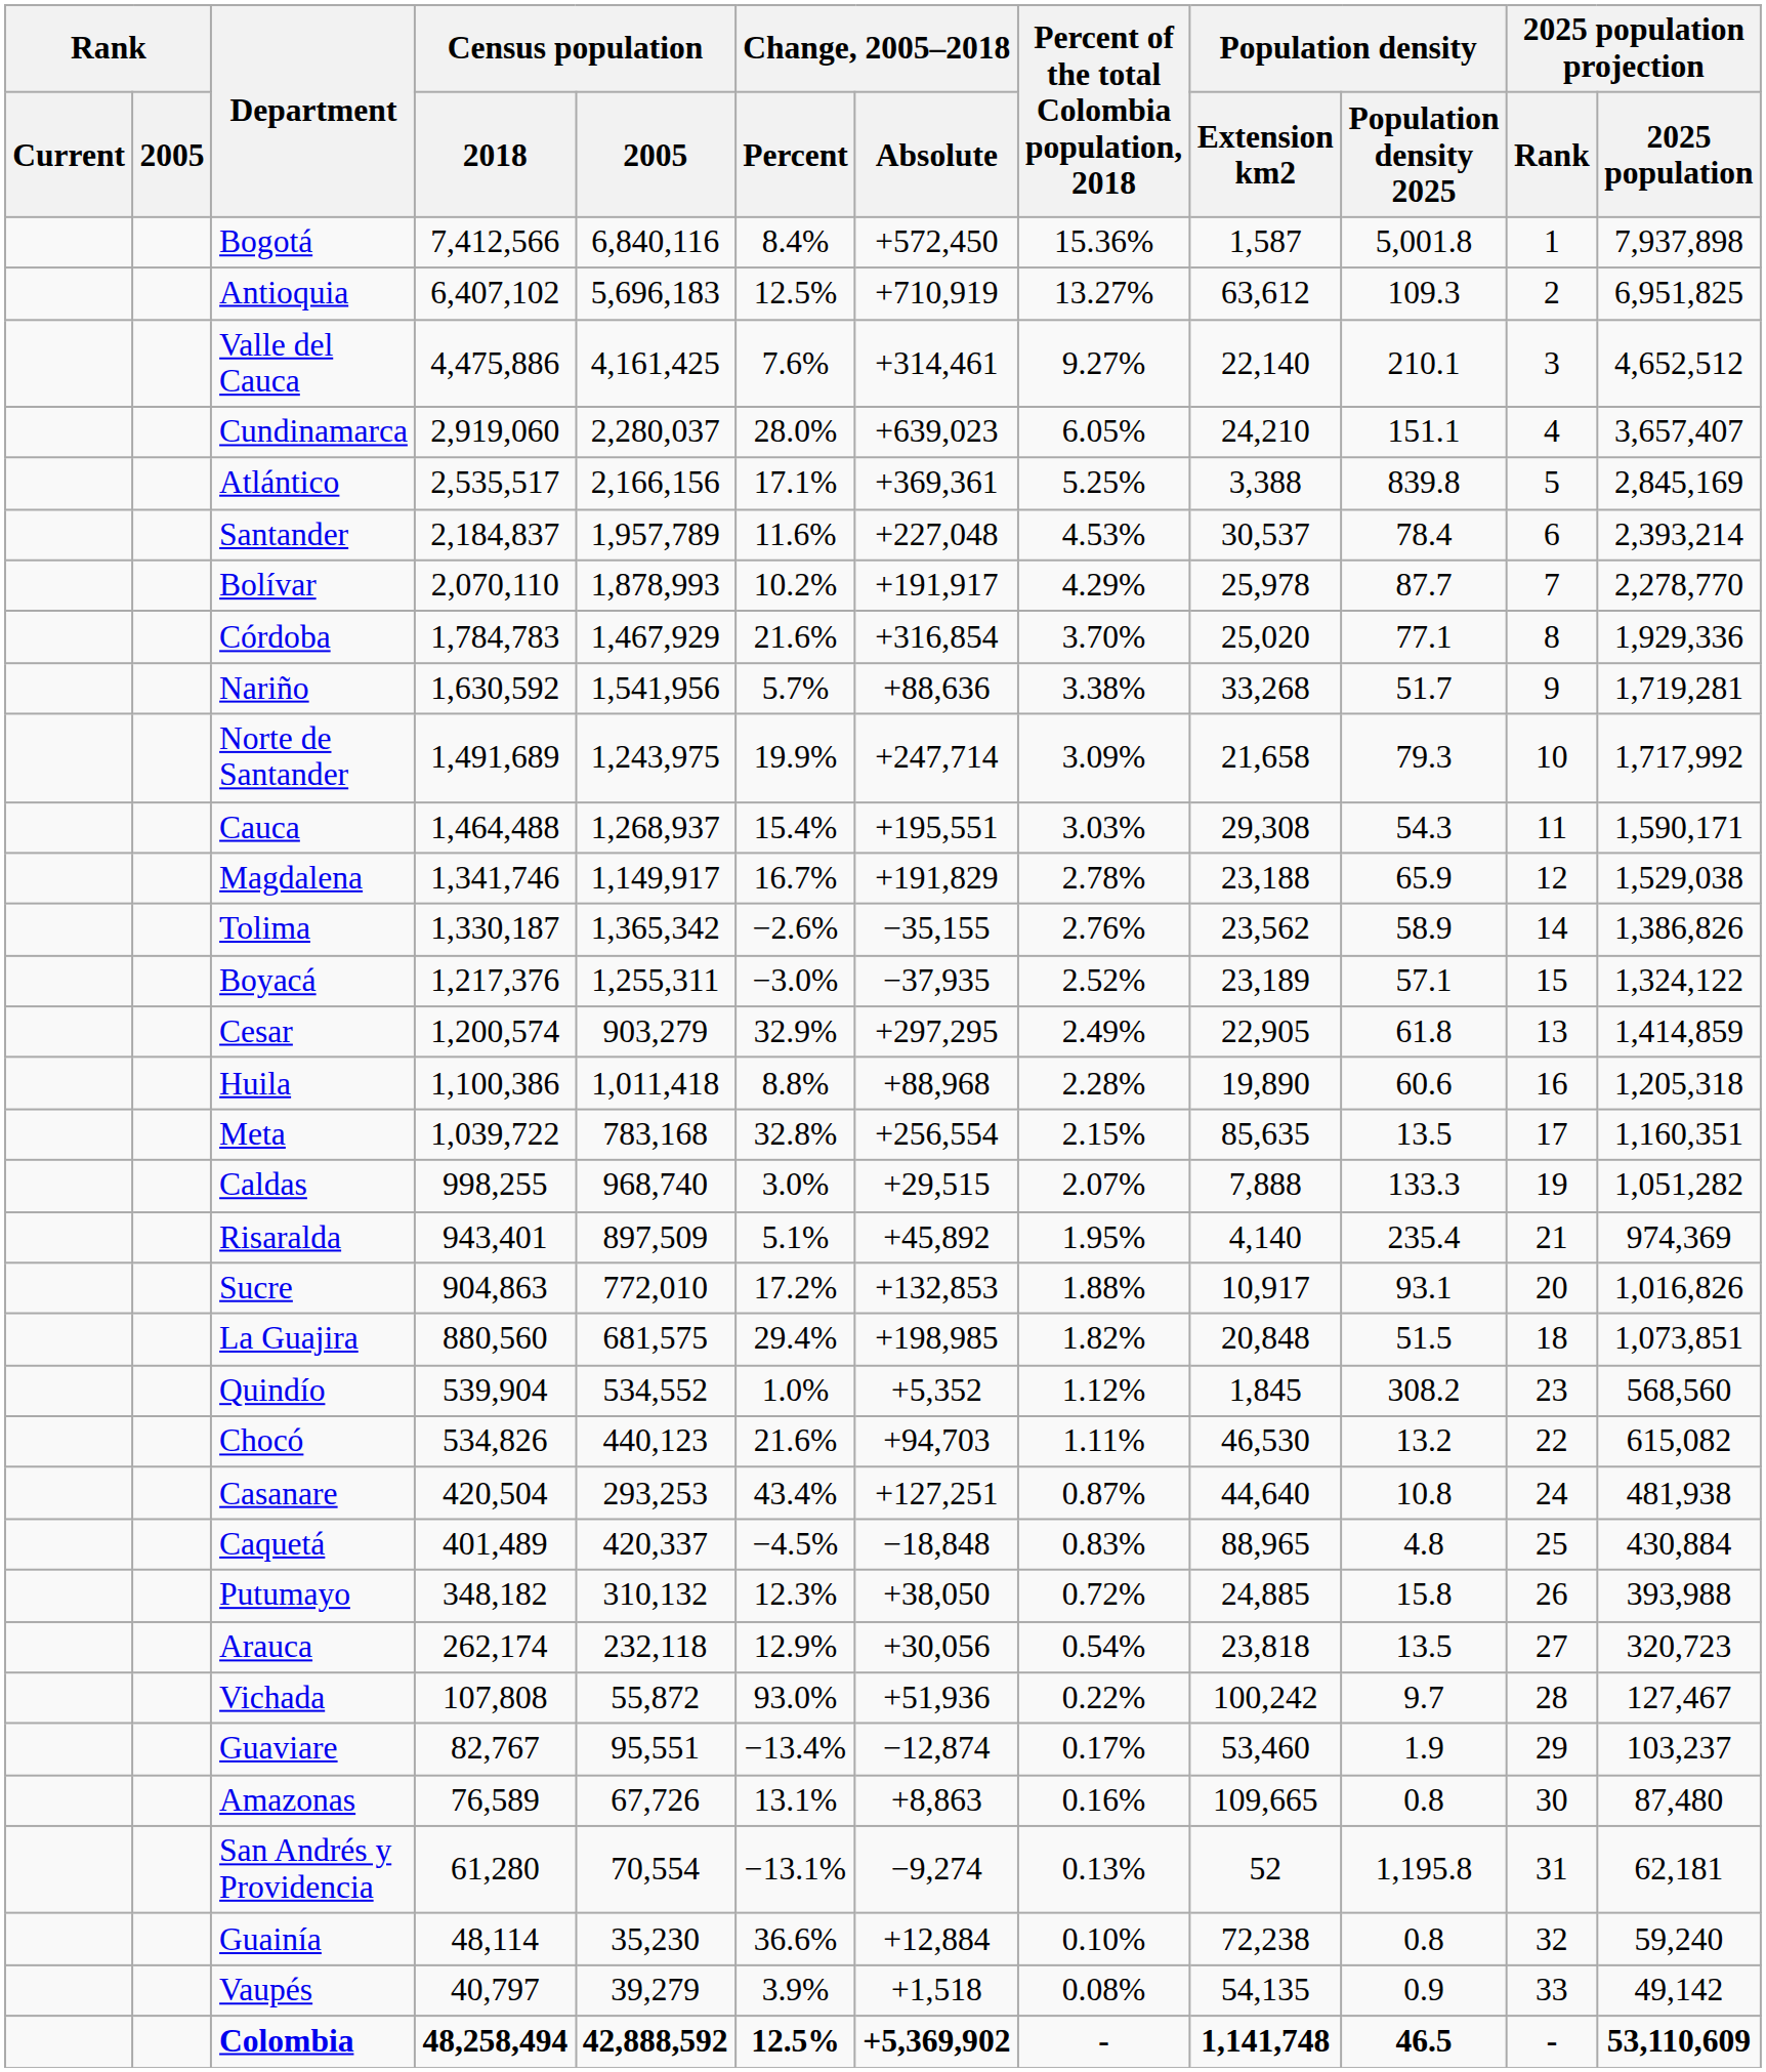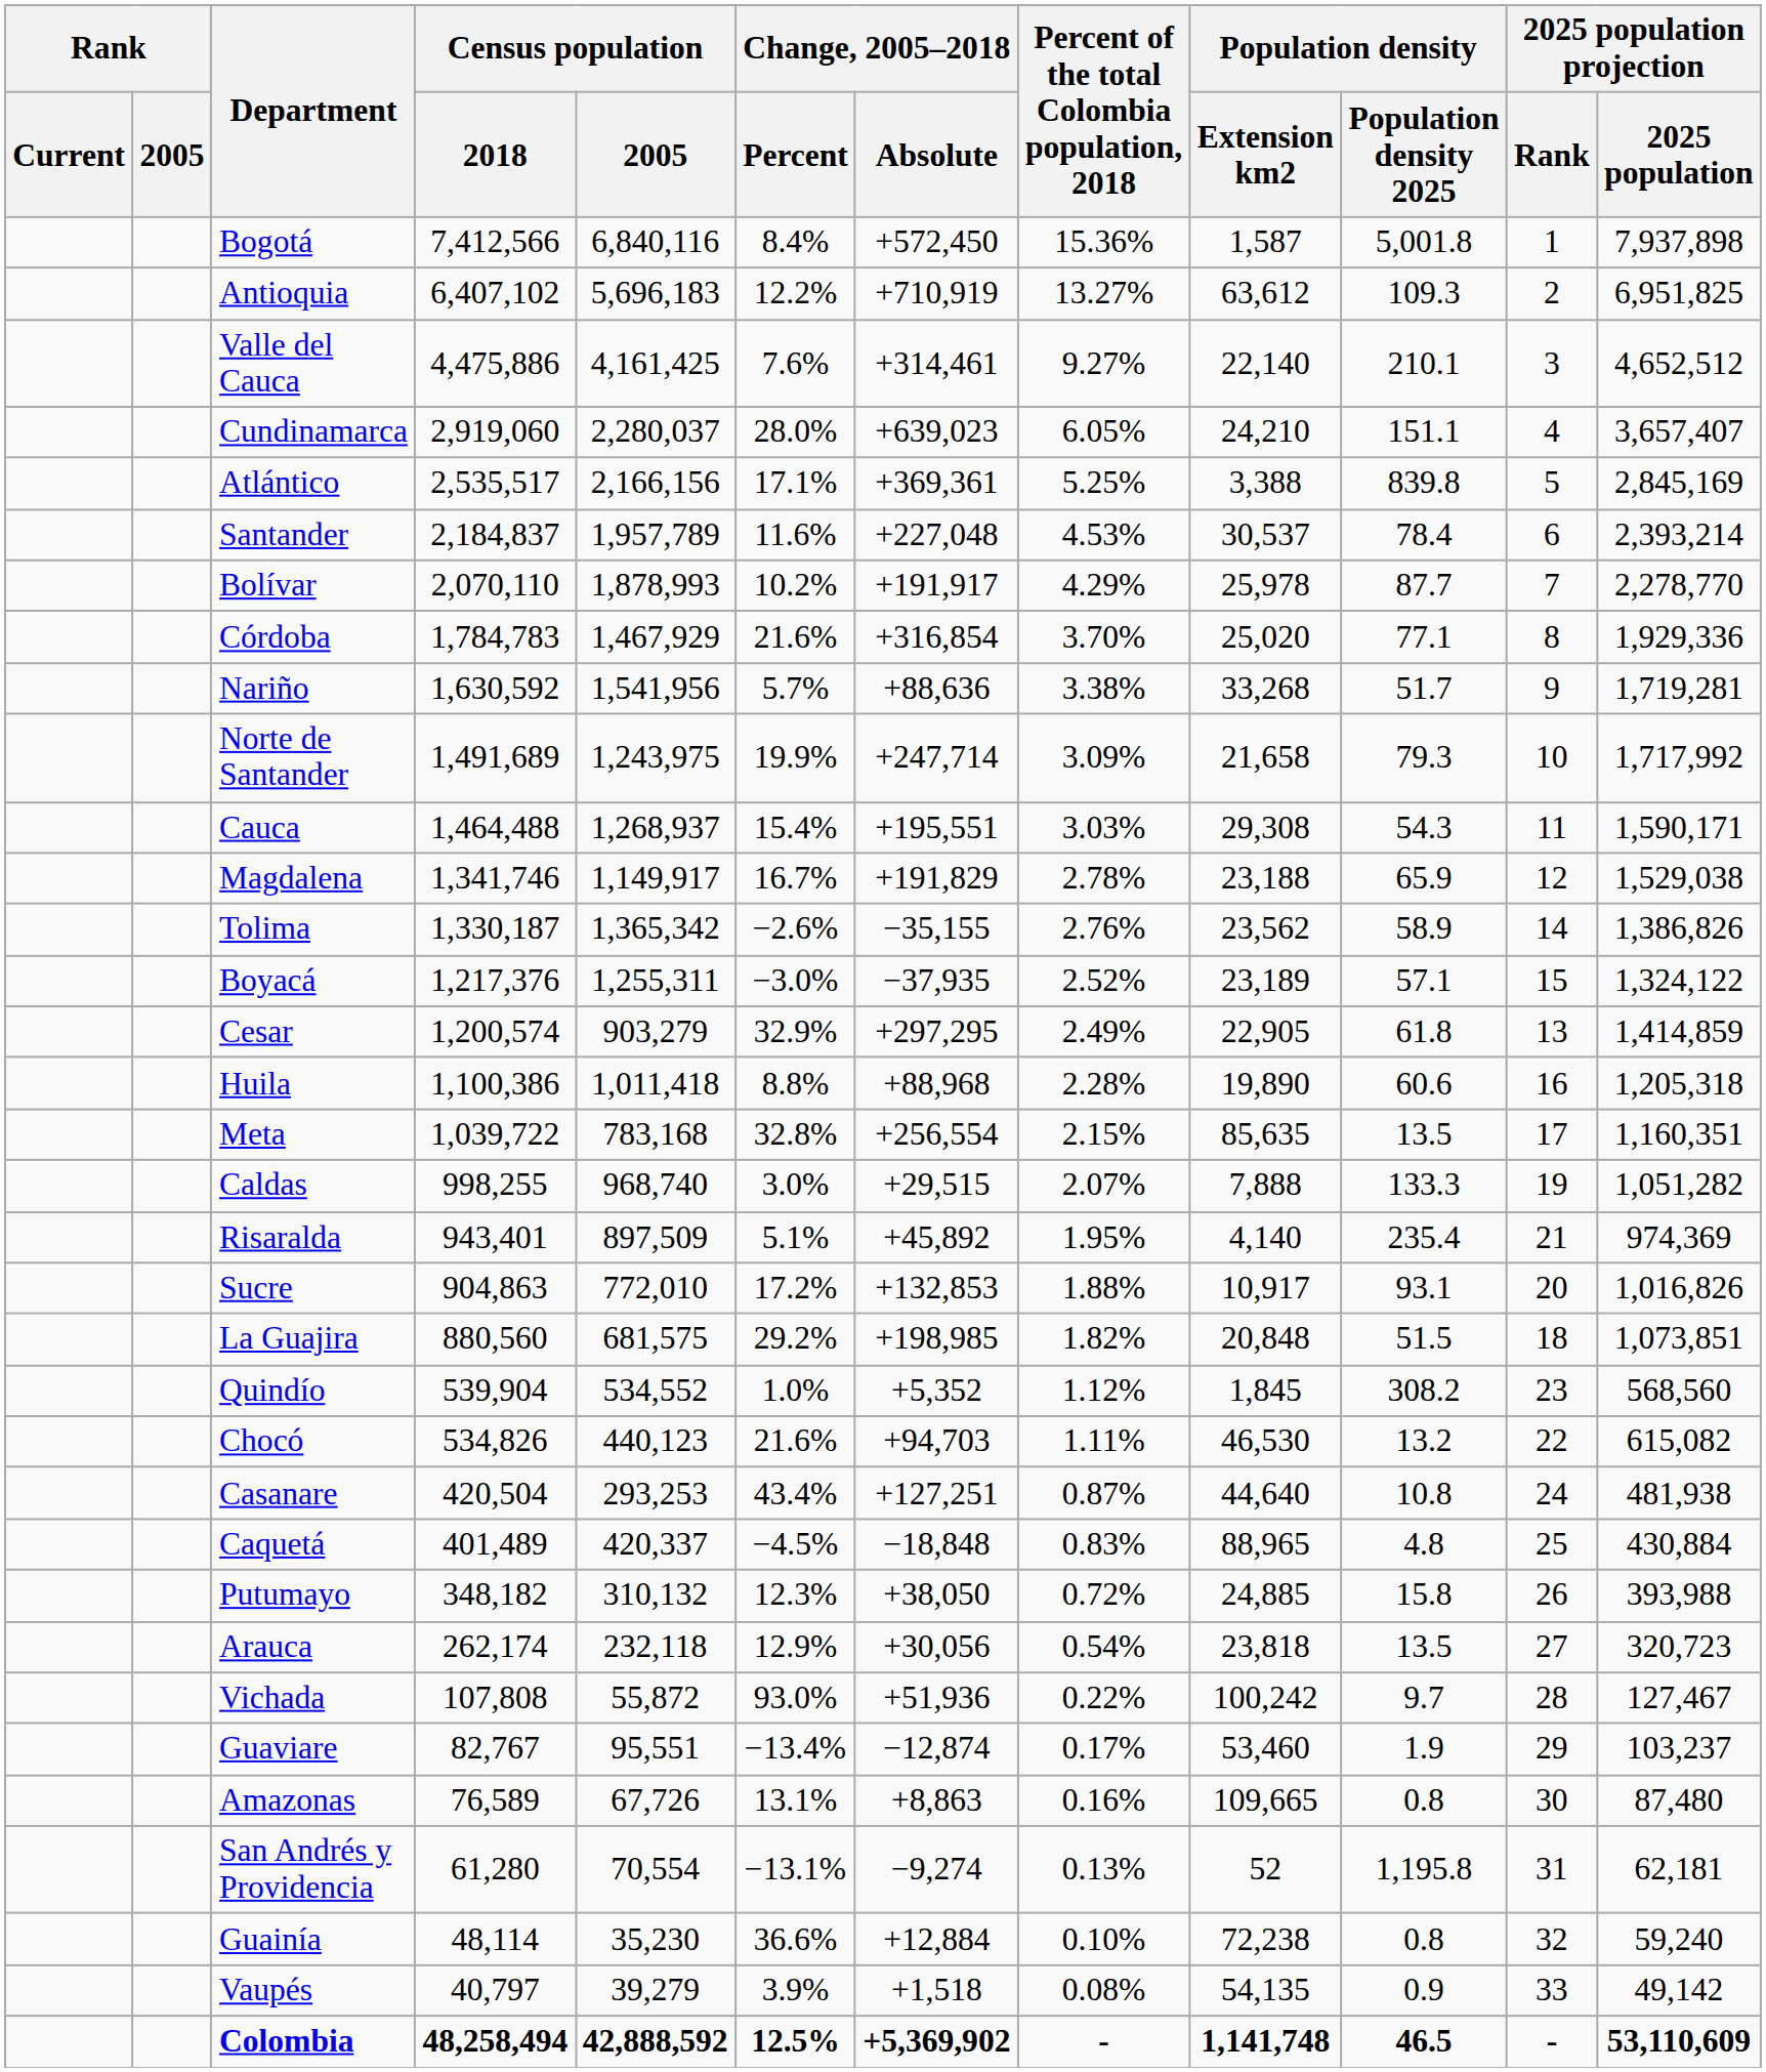Antioquia | Change, 2005–2018 / Percent: 12.5% -> 12.2%
La Guajira | Change, 2005–2018 / Percent: 29.4% -> 29.2%
